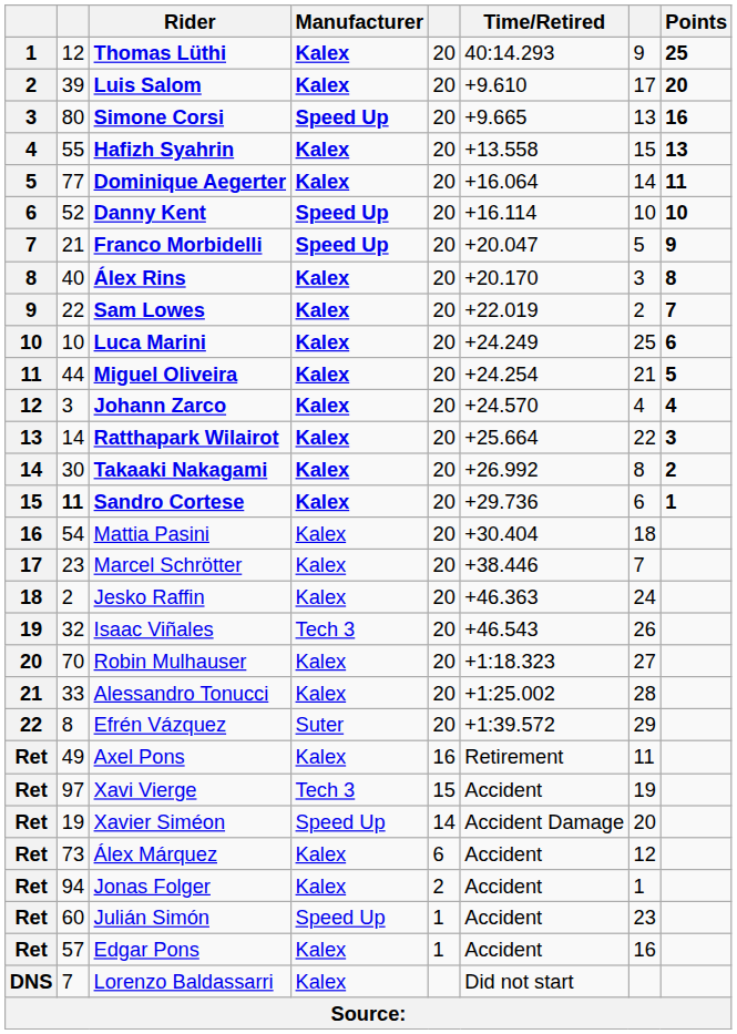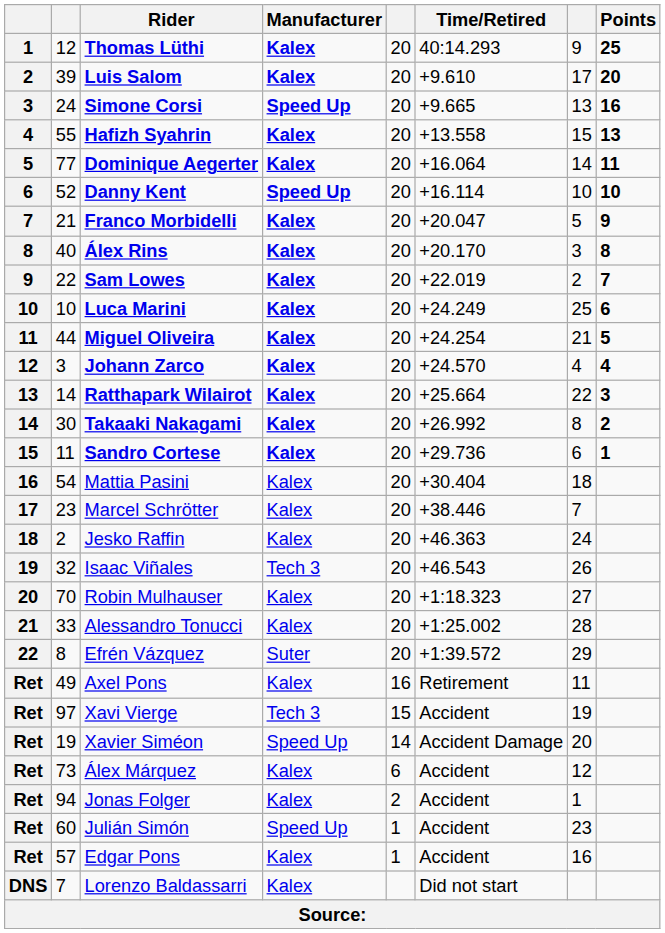Simone Corsi | column 2: 80 -> 24
Franco Morbidelli | Manufacturer: Speed Up -> Kalex
Sandro Cortese | column 2: bold -> normal
